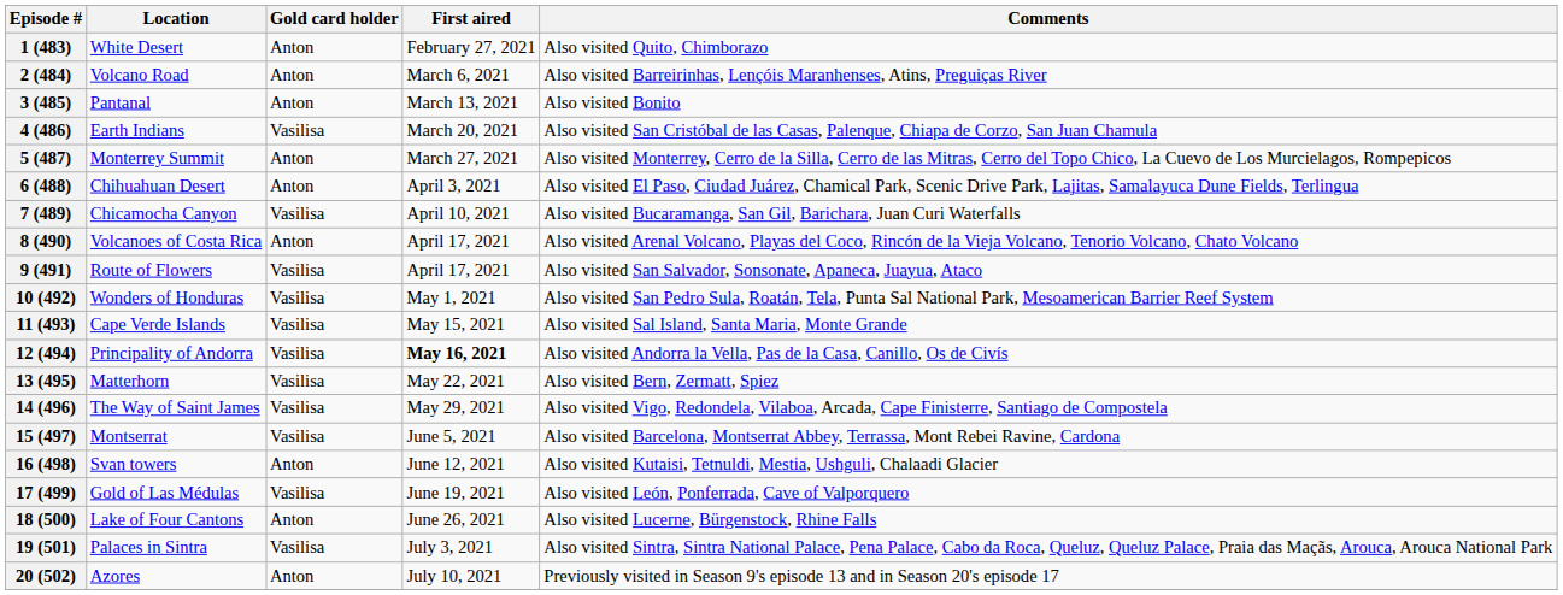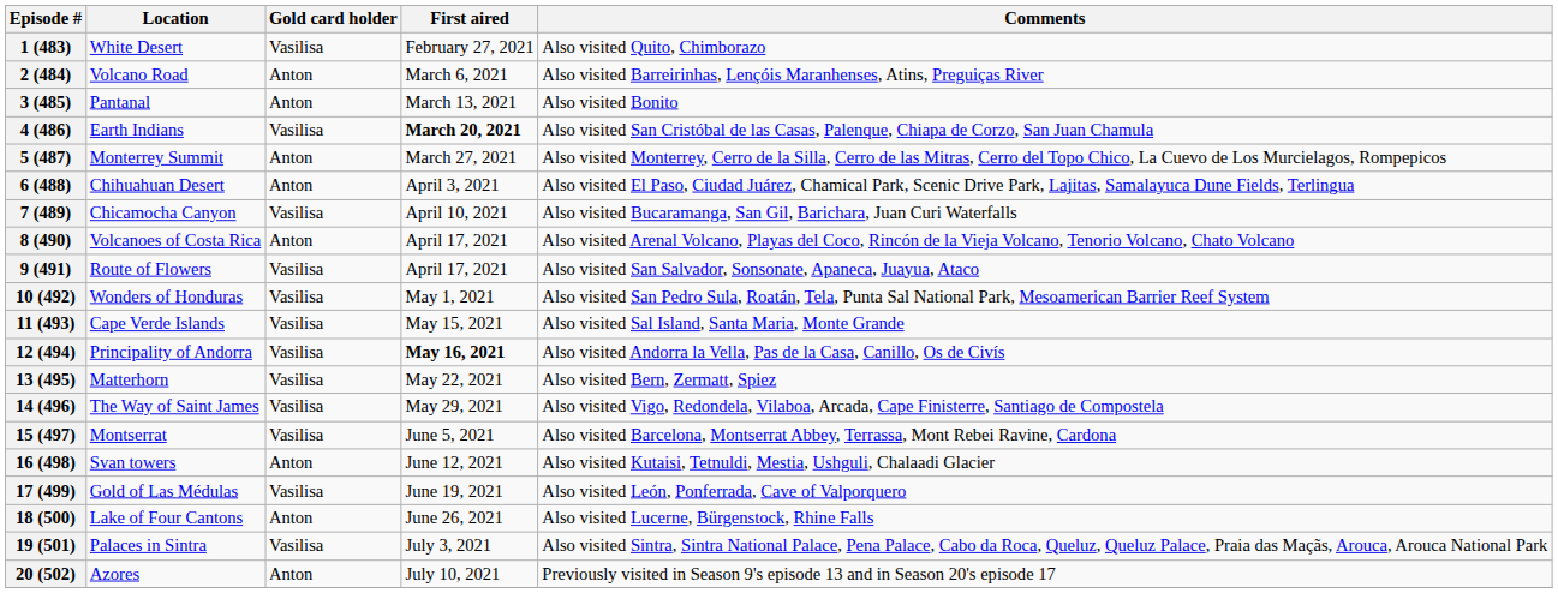1 (483) | Gold card holder: Anton -> Vasilisa
4 (486) | First aired: normal -> bold
